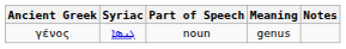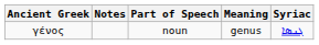columns swapped: Syriac <-> Notes
